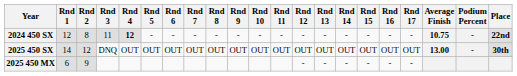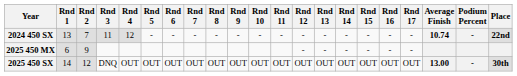2024 450 SX | Rnd 1: 12 -> 13
2024 450 SX | Rnd 2: 8 -> 7
2024 450 SX | Rnd 4: bold -> normal
2024 450 SX | Average Finish: 10.75 -> 10.74
rows swapped: 2025 450 SX <-> 2025 450 MX
